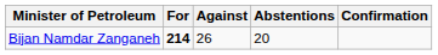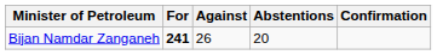Bijan Namdar Zanganeh | For: 214 -> 241
